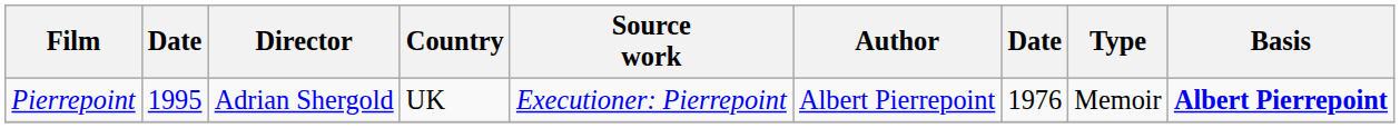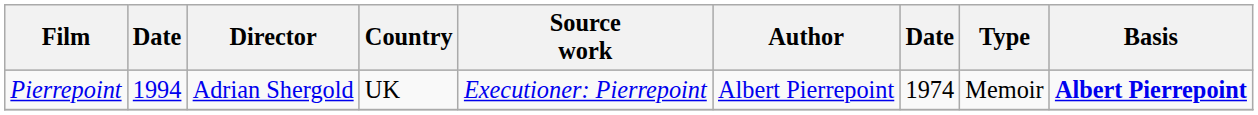Pierrepoint | column 2: 1995 -> 1994
Pierrepoint | column 7: 1976 -> 1974
